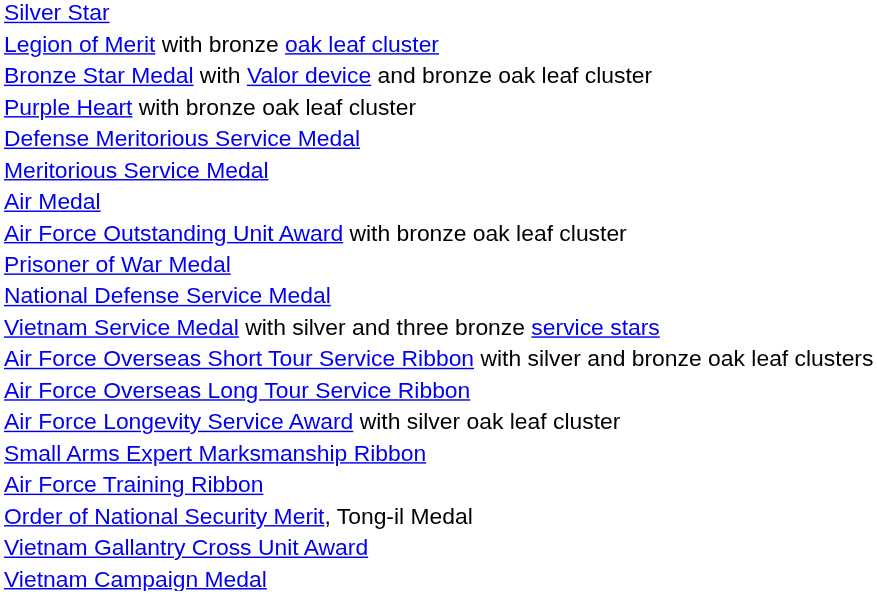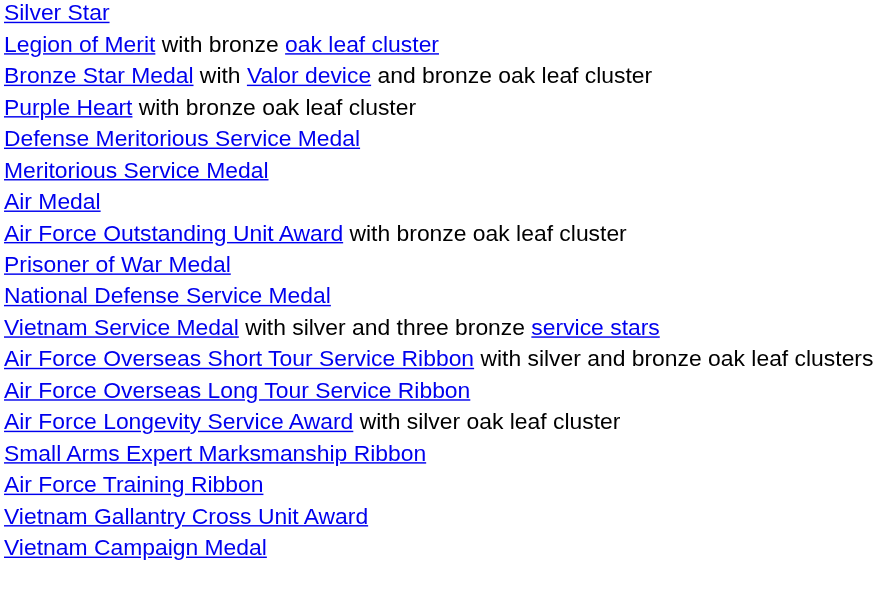- row: Order of National Security Merit, Tong-il Medal
